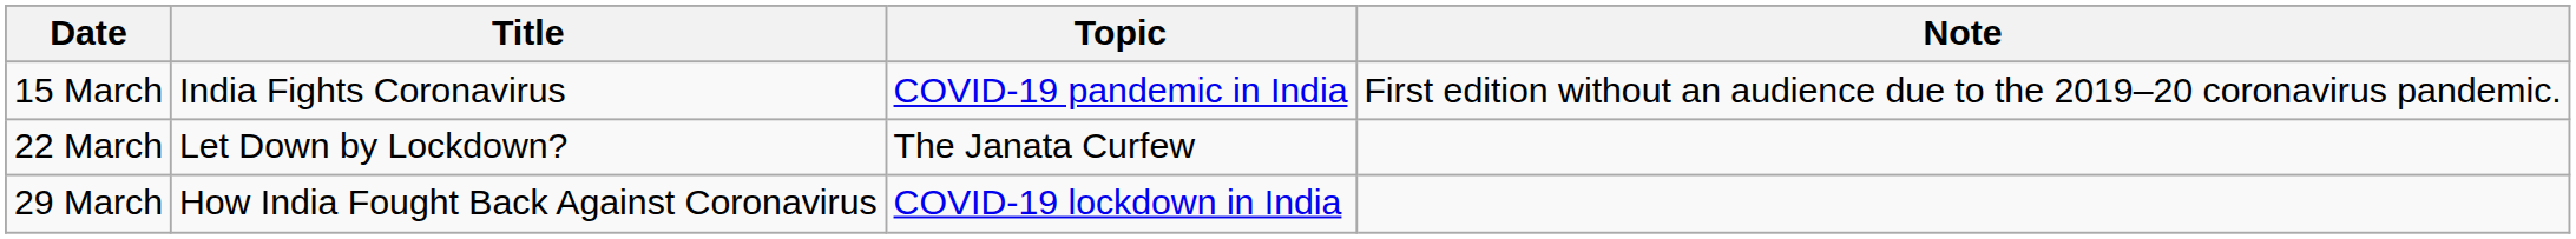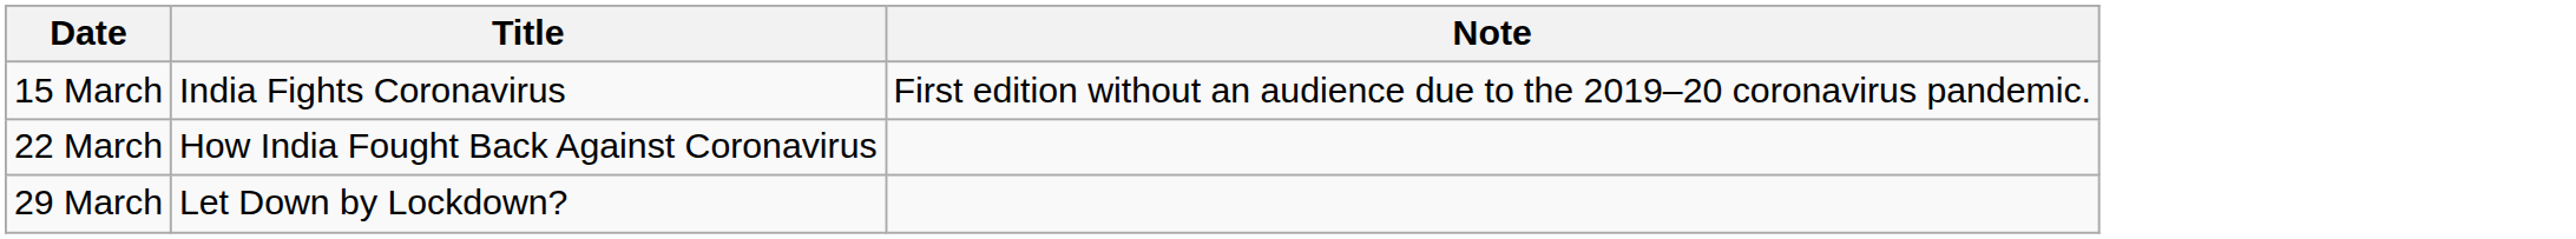- column: Topic | COVID-19 pandemic in India | The Janata Curfew | COVID-19 lockdown in India
22 March | Title: Let Down by Lockdown? -> How India Fought Back Against Coronavirus
29 March | Title: How India Fought Back Against Coronavirus -> Let Down by Lockdown?
